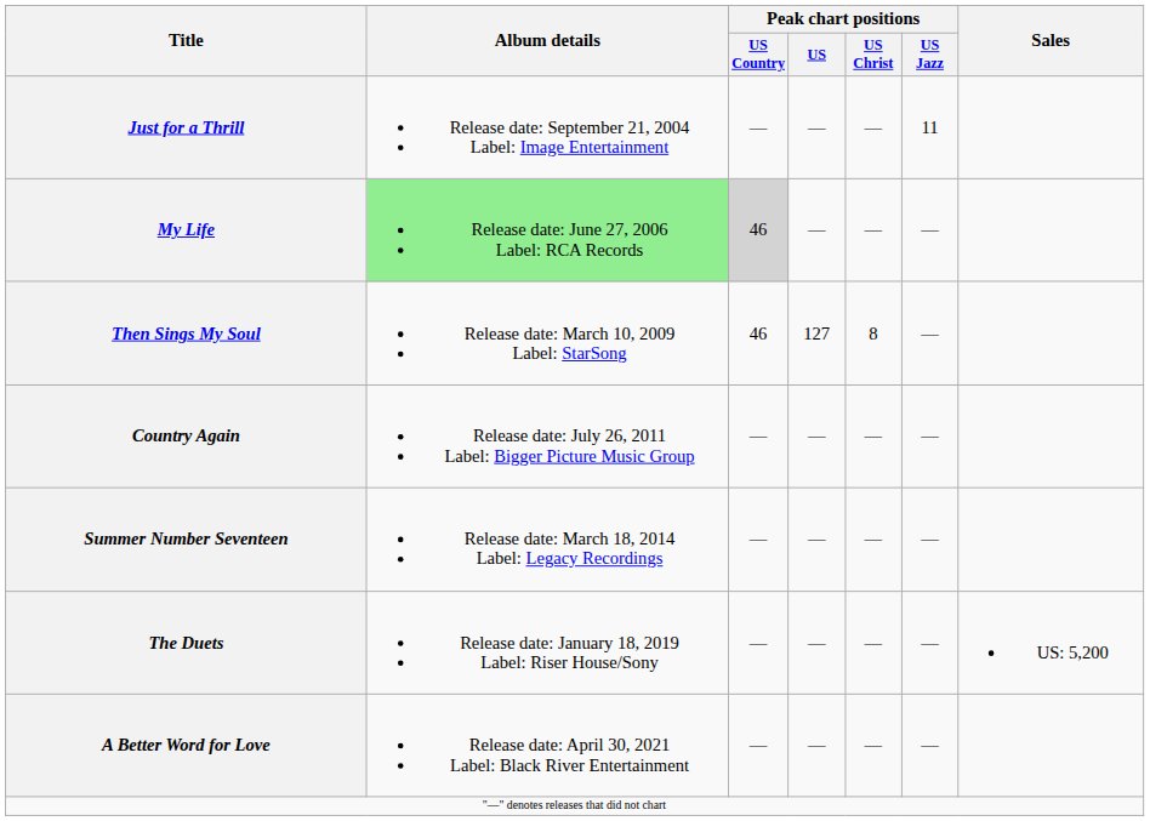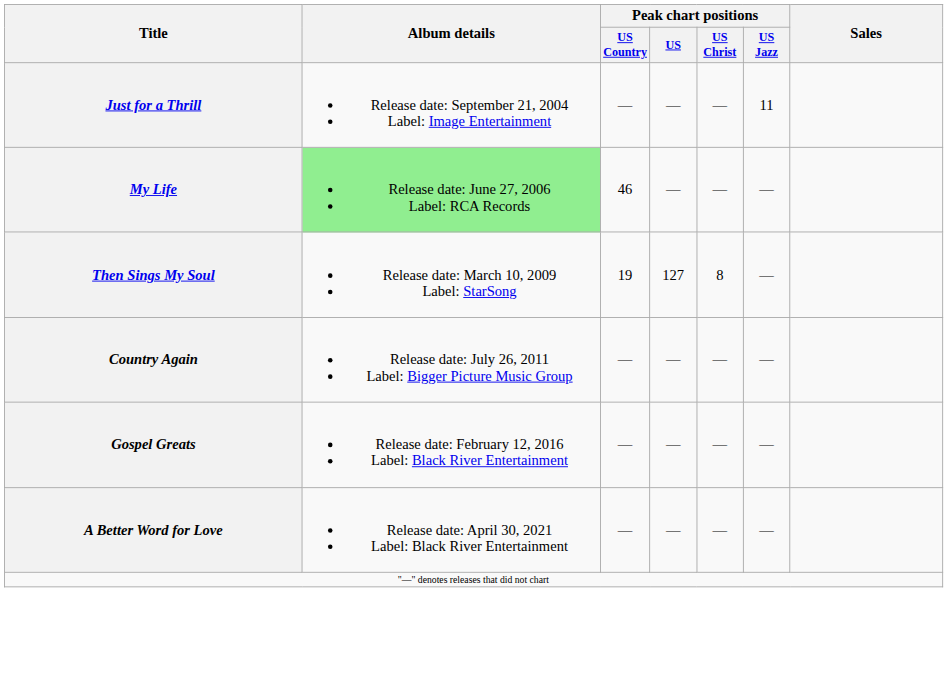My Life | Peak chart positions / US Country: lightgrey background -> no background
Then Sings My Soul | Peak chart positions / US Country: 46 -> 19
- row: Summer Number Seventeen | Release date: March 18, 2014 Label: Legacy Recordings | — | — | — | —
+ row: Gospel Greats | Release date: February 12, 2016 Label: Black River Entertainment | — | — | — | —
- row: The Duets | Release date: January 18, 2019 Label: Riser House/Sony | — | — | — | — | US: 5,200
